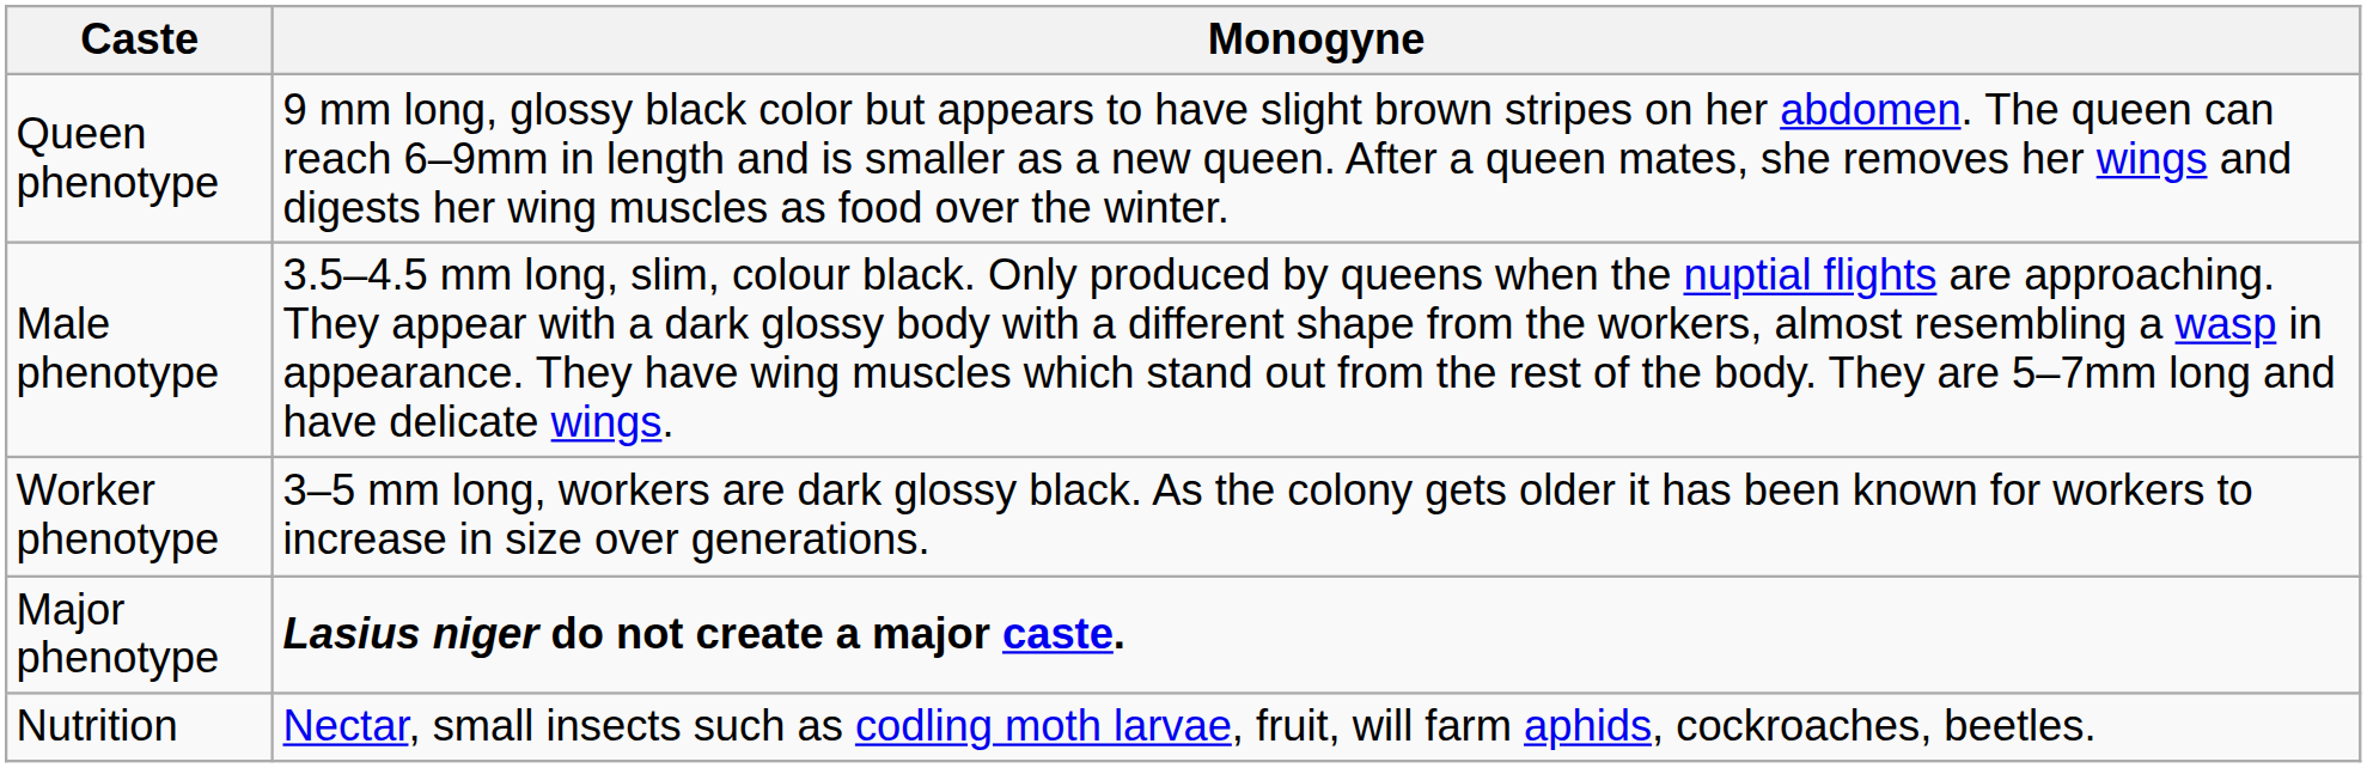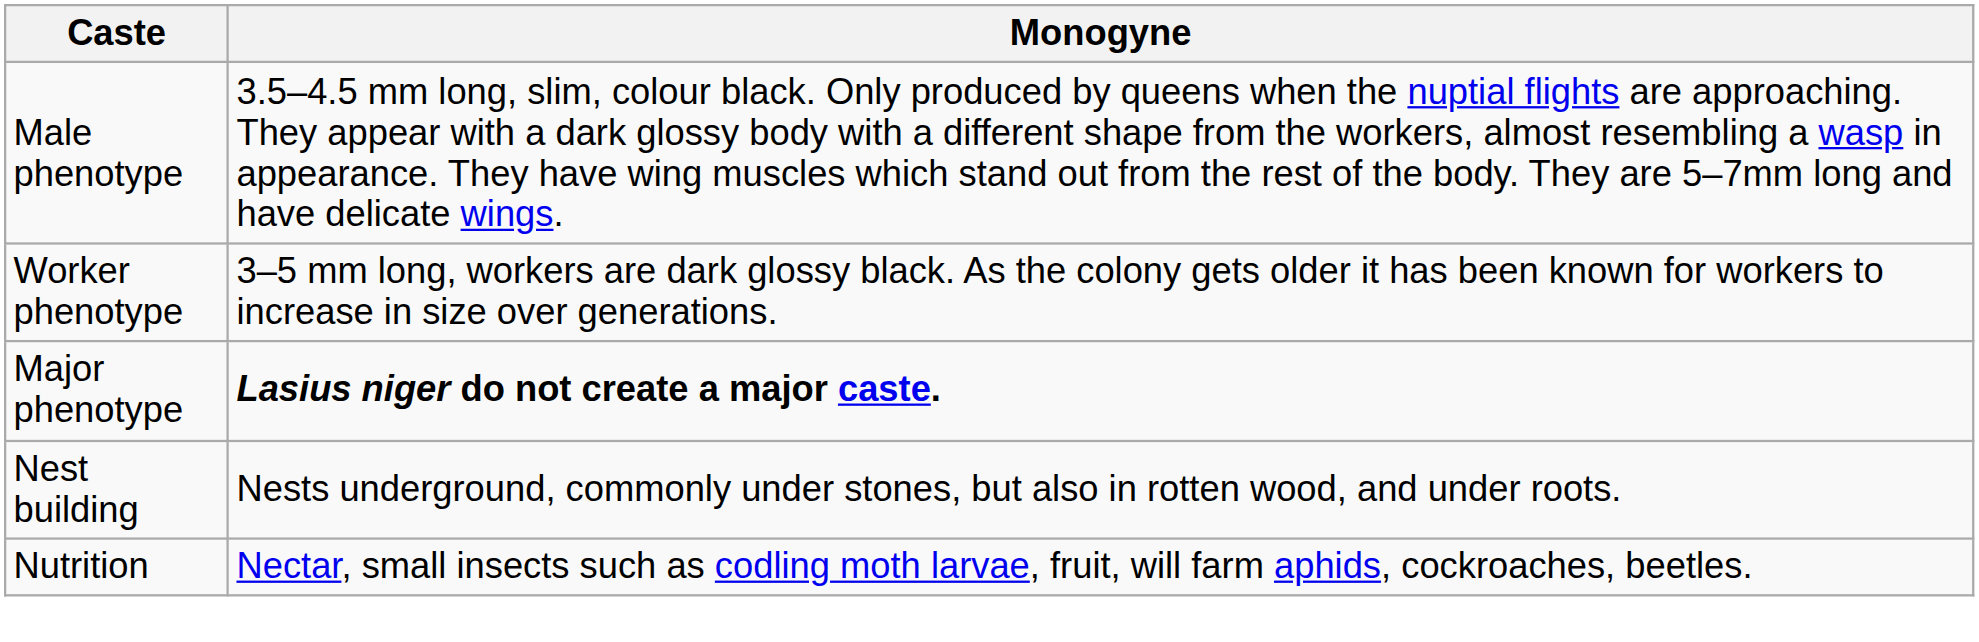- row: Queen phenotype | 9 mm long, glossy black color but appears to have slight brown stripes on her abdomen. The queen can reach 6–9mm in length and is smaller as a new queen. After a queen mates, she removes her wings and digests her wing muscles as food over the winter.
+ row: Nest building | Nests underground, commonly under stones, but also in rotten wood, and under roots.
